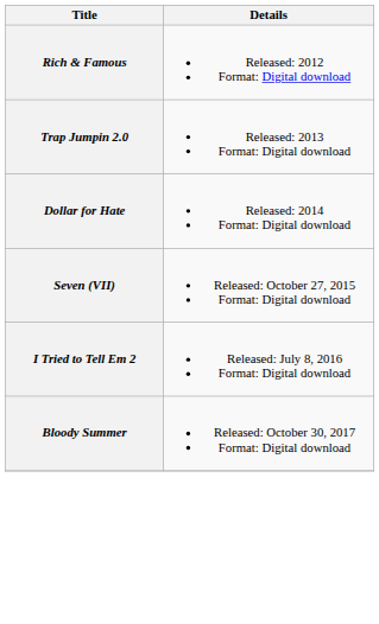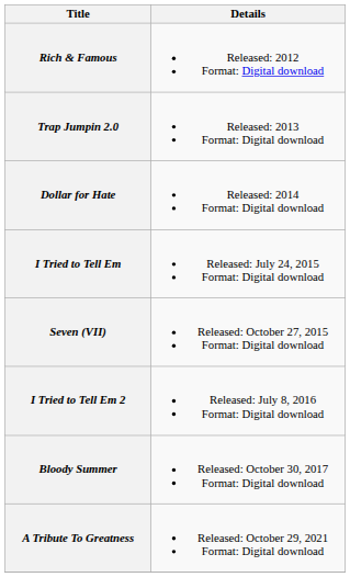+ row: I Tried to Tell Em | Released: July 24, 2015 Format: Digital download
+ row: A Tribute To Greatness | Released: October 29, 2021 Format: Digital download
